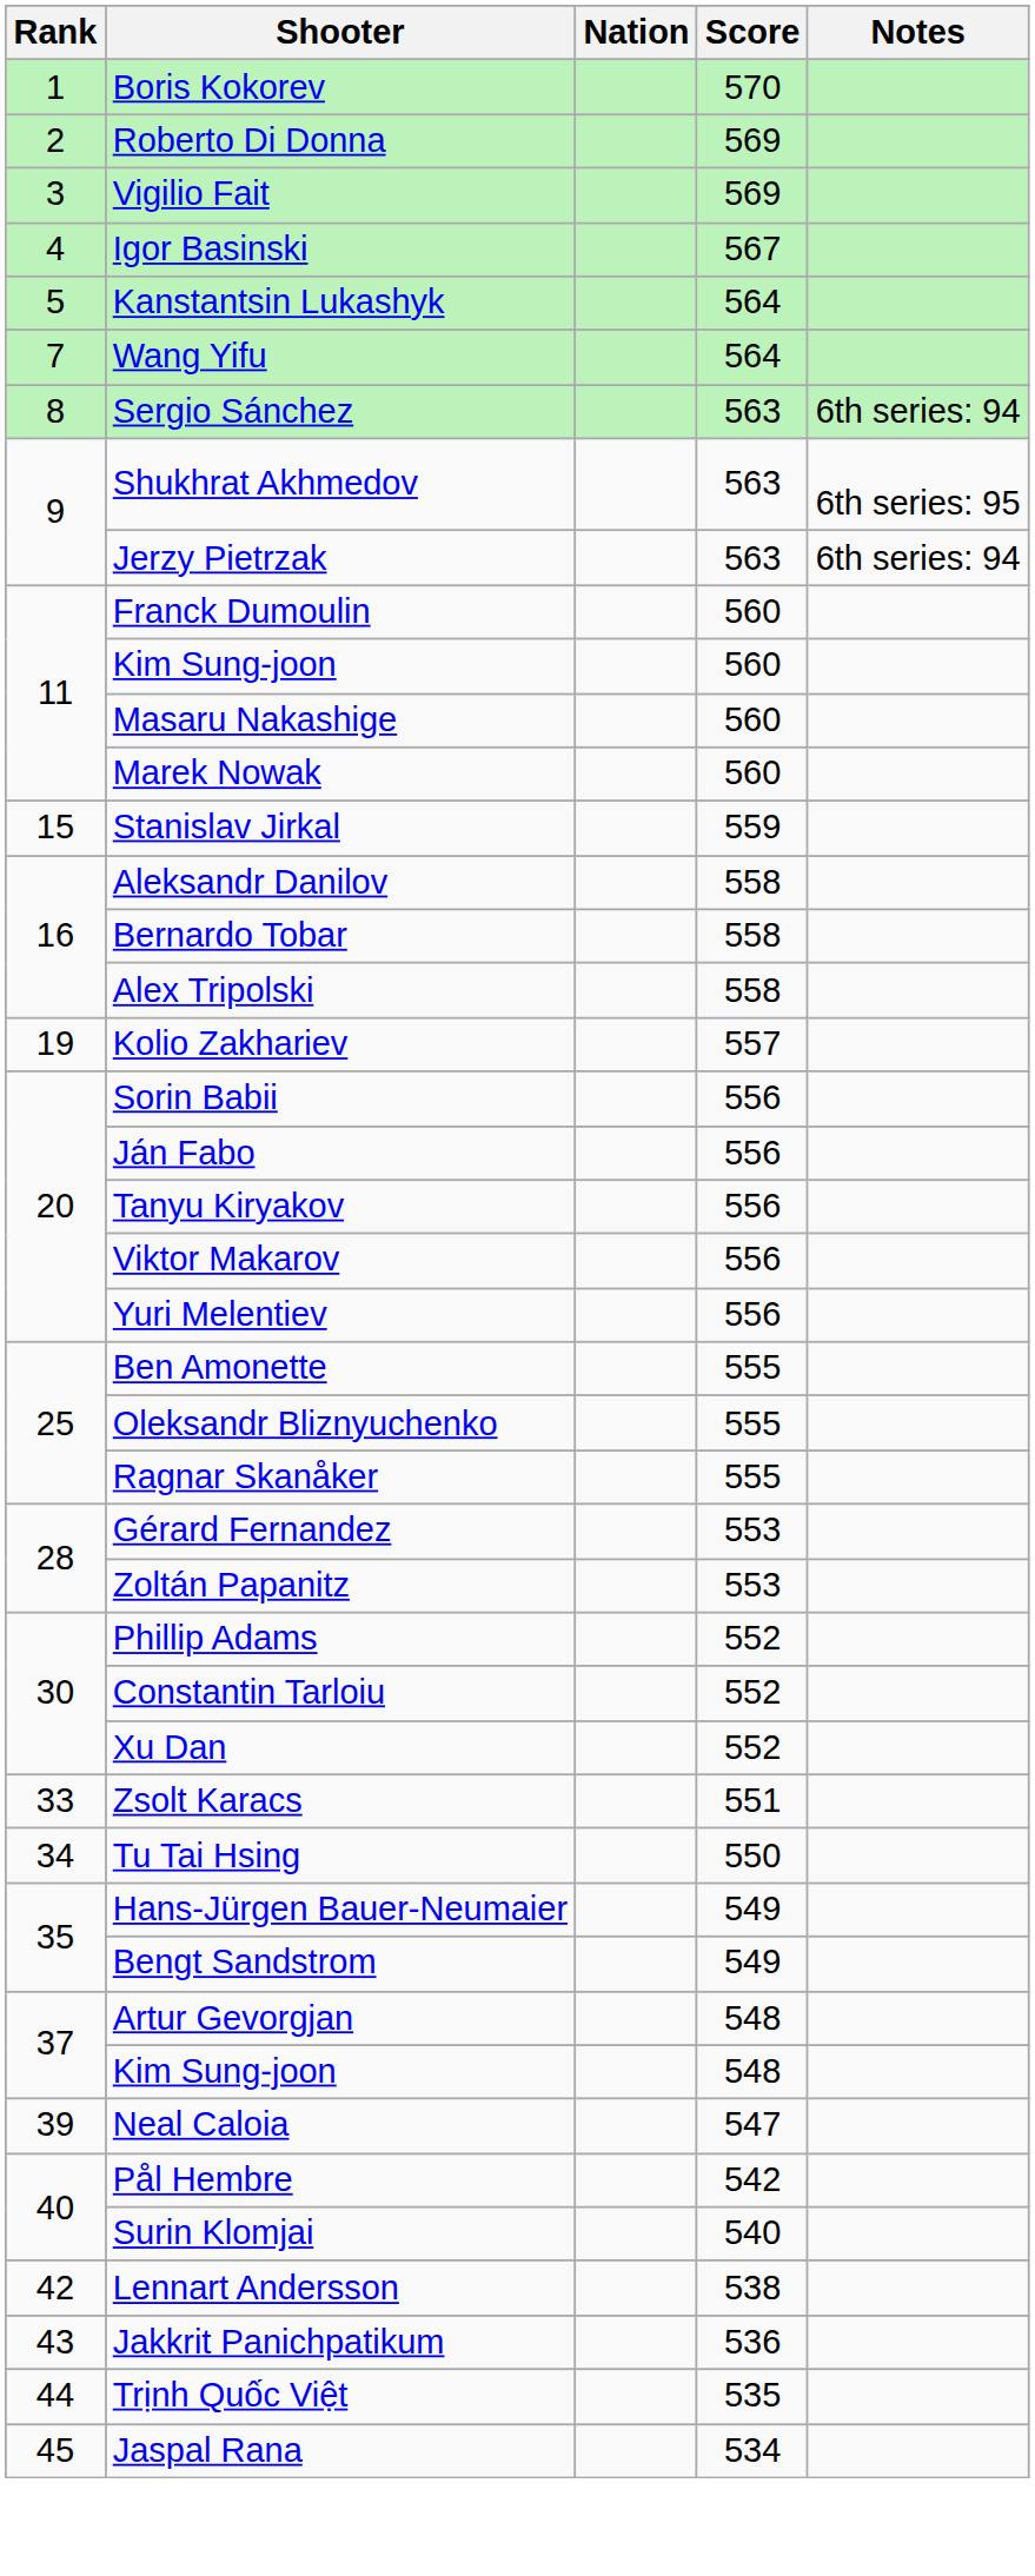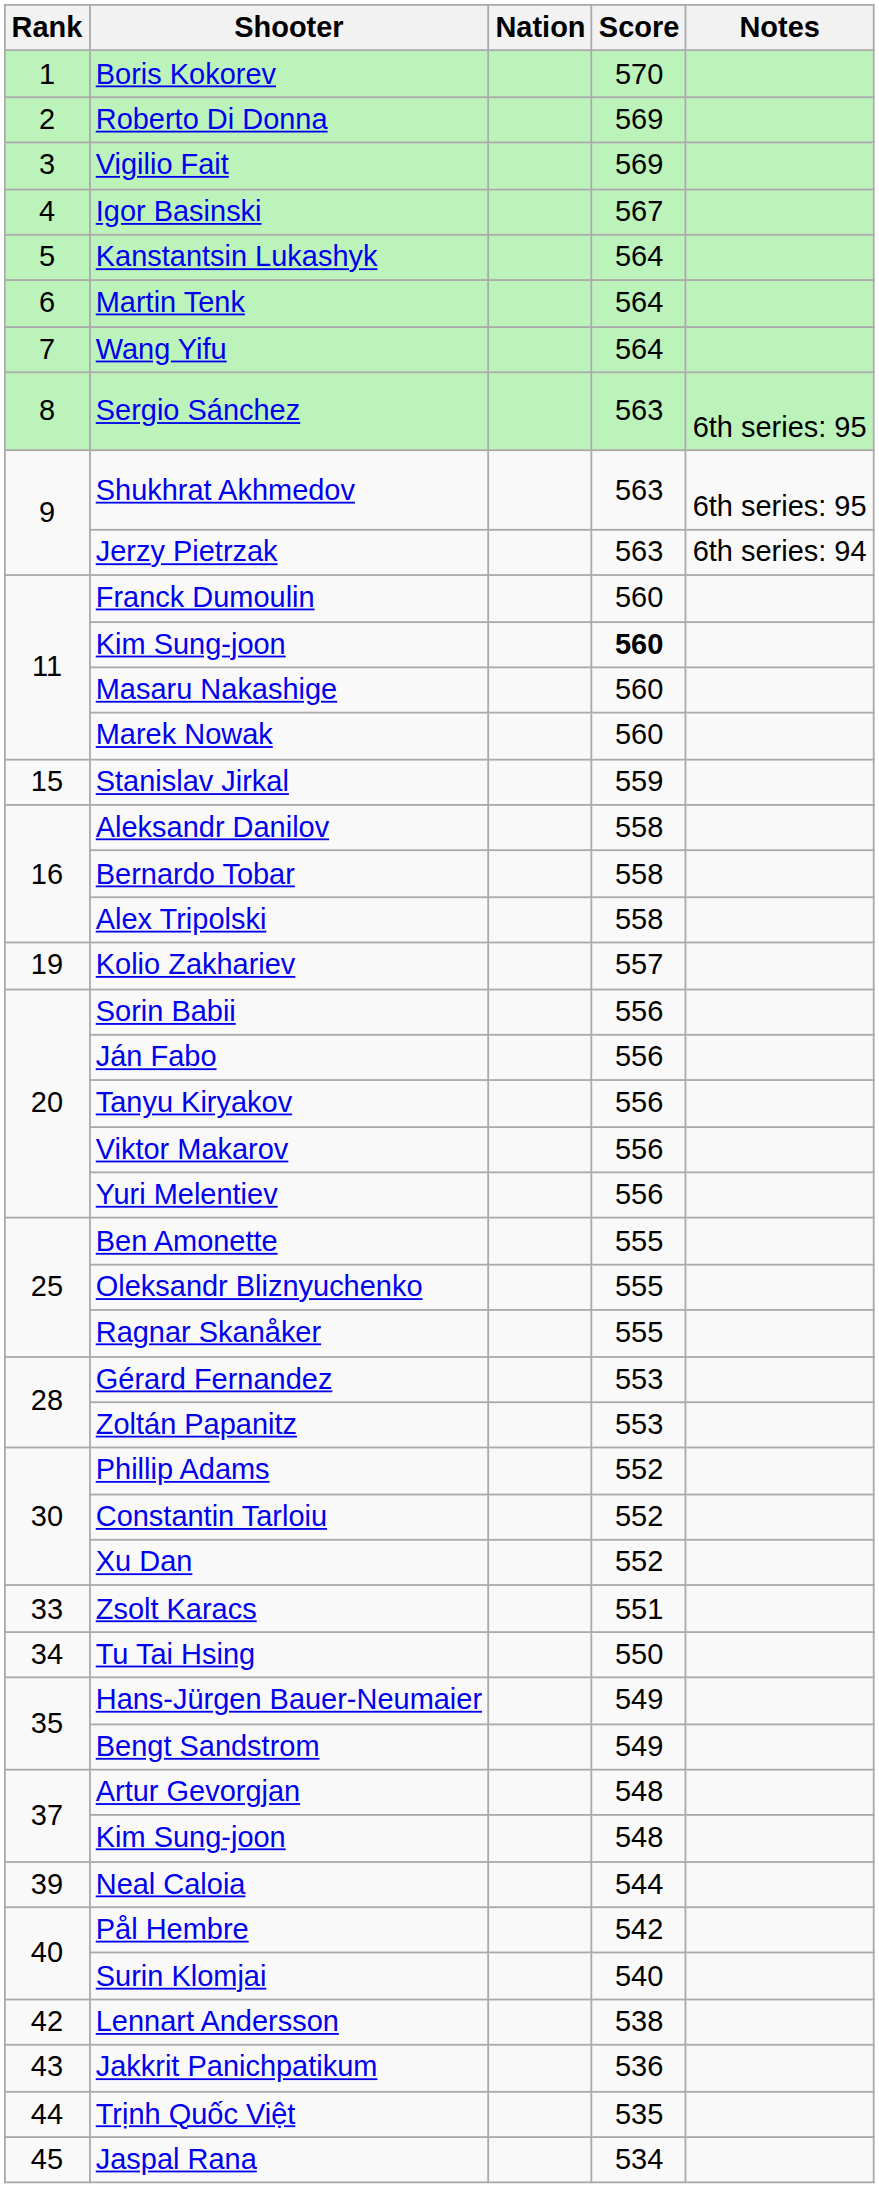+ row: 6 | Martin Tenk | 564
Sergio Sánchez | Notes: 6th series: 94 -> 6th series: 95
11 / Kim Sung-joon | Score: normal -> bold
Neal Caloia | Score: 547 -> 544
